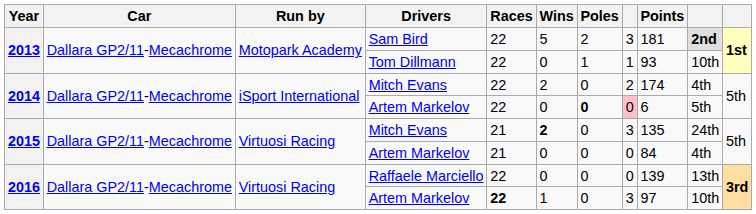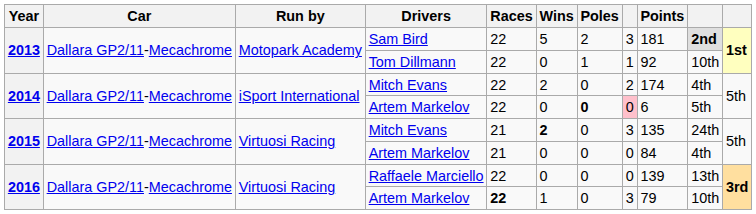Tom Dillmann | Points: 93 -> 92
2016 / Artem Markelov | Points: 97 -> 79
